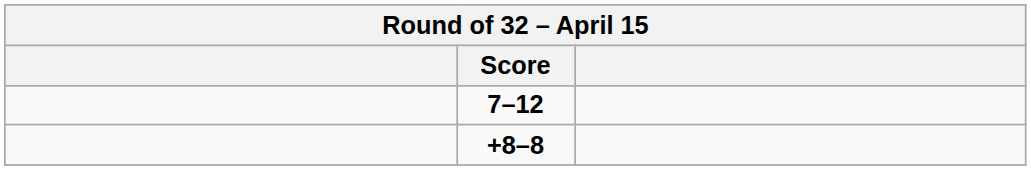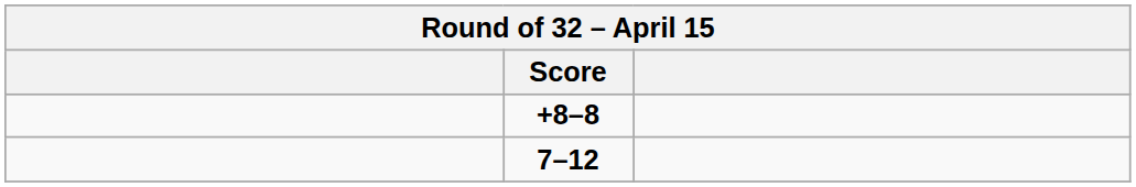rows swapped: +8–8 <-> 7–12
